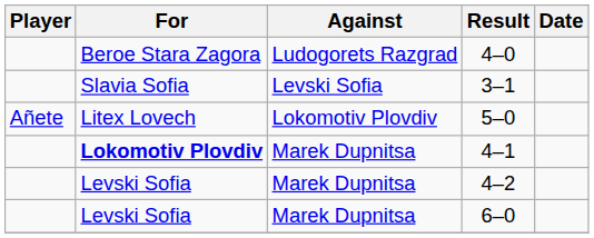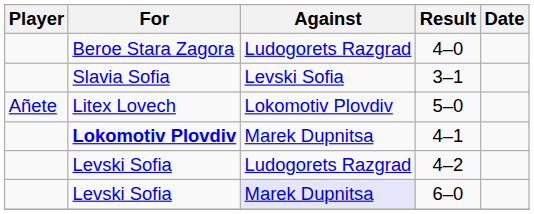4–2 | Against: Marek Dupnitsa -> Ludogorets Razgrad
6–0 | Against: no background -> lavender background
